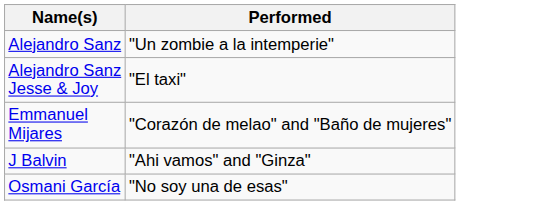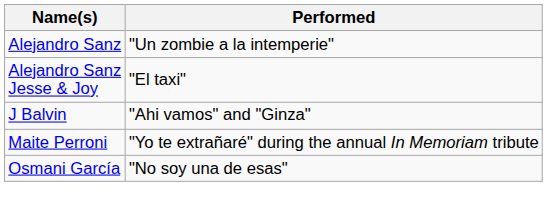- row: Emmanuel Mijares | "Corazón de melao" and "Baño de mujeres"
+ row: Maite Perroni | "Yo te extrañaré" during the annual In Memoriam tribute
